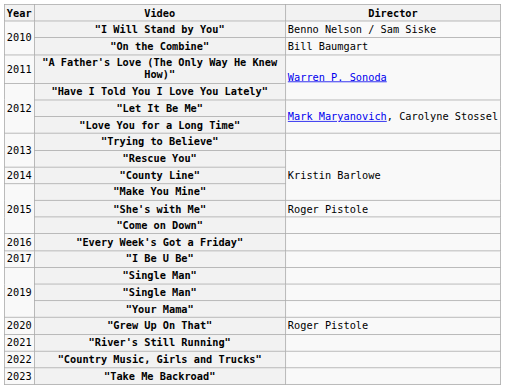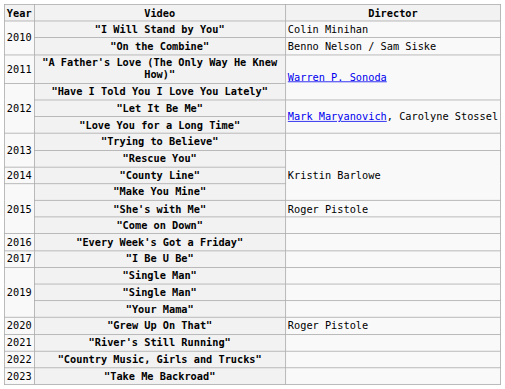"I Will Stand by You" | Director: Benno Nelson / Sam Siske -> Colin Minihan
"On the Combine" | Director: Bill Baumgart -> Benno Nelson / Sam Siske
